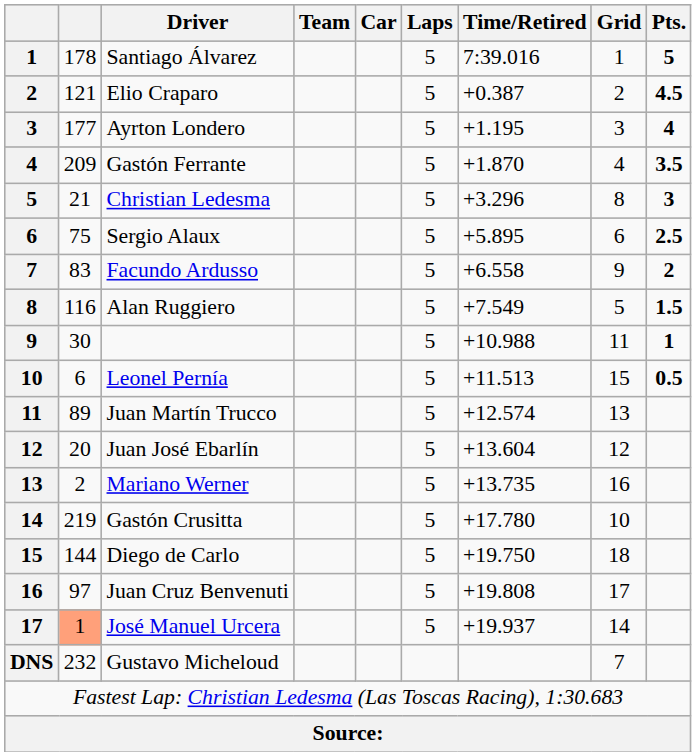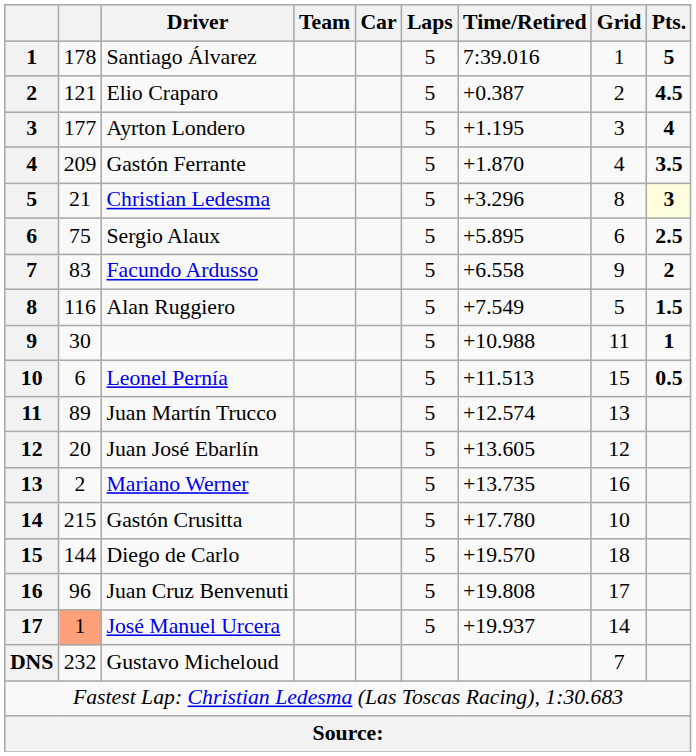Christian Ledesma | Pts.: no background -> lightyellow background
Juan José Ebarlín | Time/Retired: +13.604 -> +13.605
Gastón Crusitta | column 2: 219 -> 215
Diego de Carlo | Time/Retired: +19.750 -> +19.570
Juan Cruz Benvenuti | column 2: 97 -> 96
